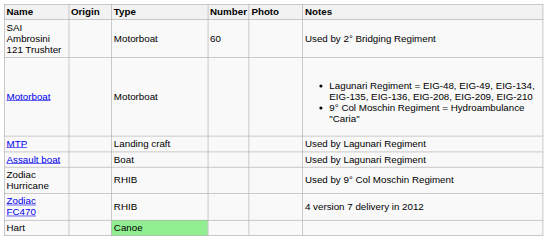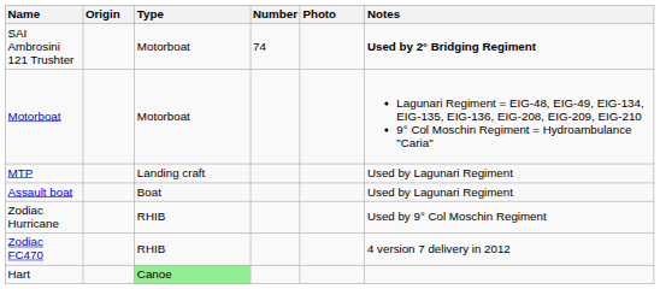SAI Ambrosini 121 Trushter | Number: 60 -> 74
SAI Ambrosini 121 Trushter | Notes: normal -> bold
